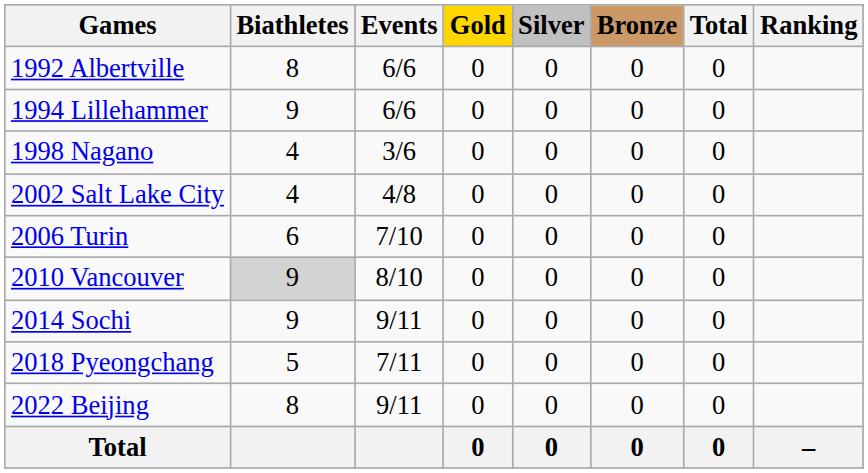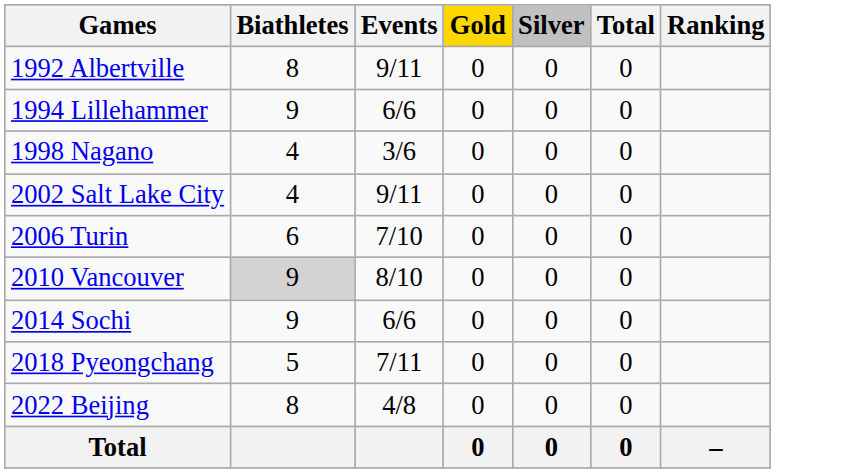- column: Bronze | 0 | 0 | 0 | 0 | 0 | 0 | 0 | 0 | 0 | 0
1992 Albertville | Events: 6/6 -> 9/11
2002 Salt Lake City | Events: 4/8 -> 9/11
2014 Sochi | Events: 9/11 -> 6/6
2022 Beijing | Events: 9/11 -> 4/8
